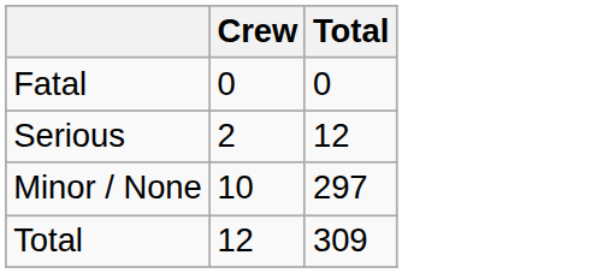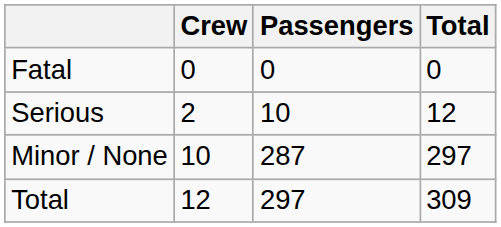+ column: Passengers | 0 | 10 | 287 | 297
